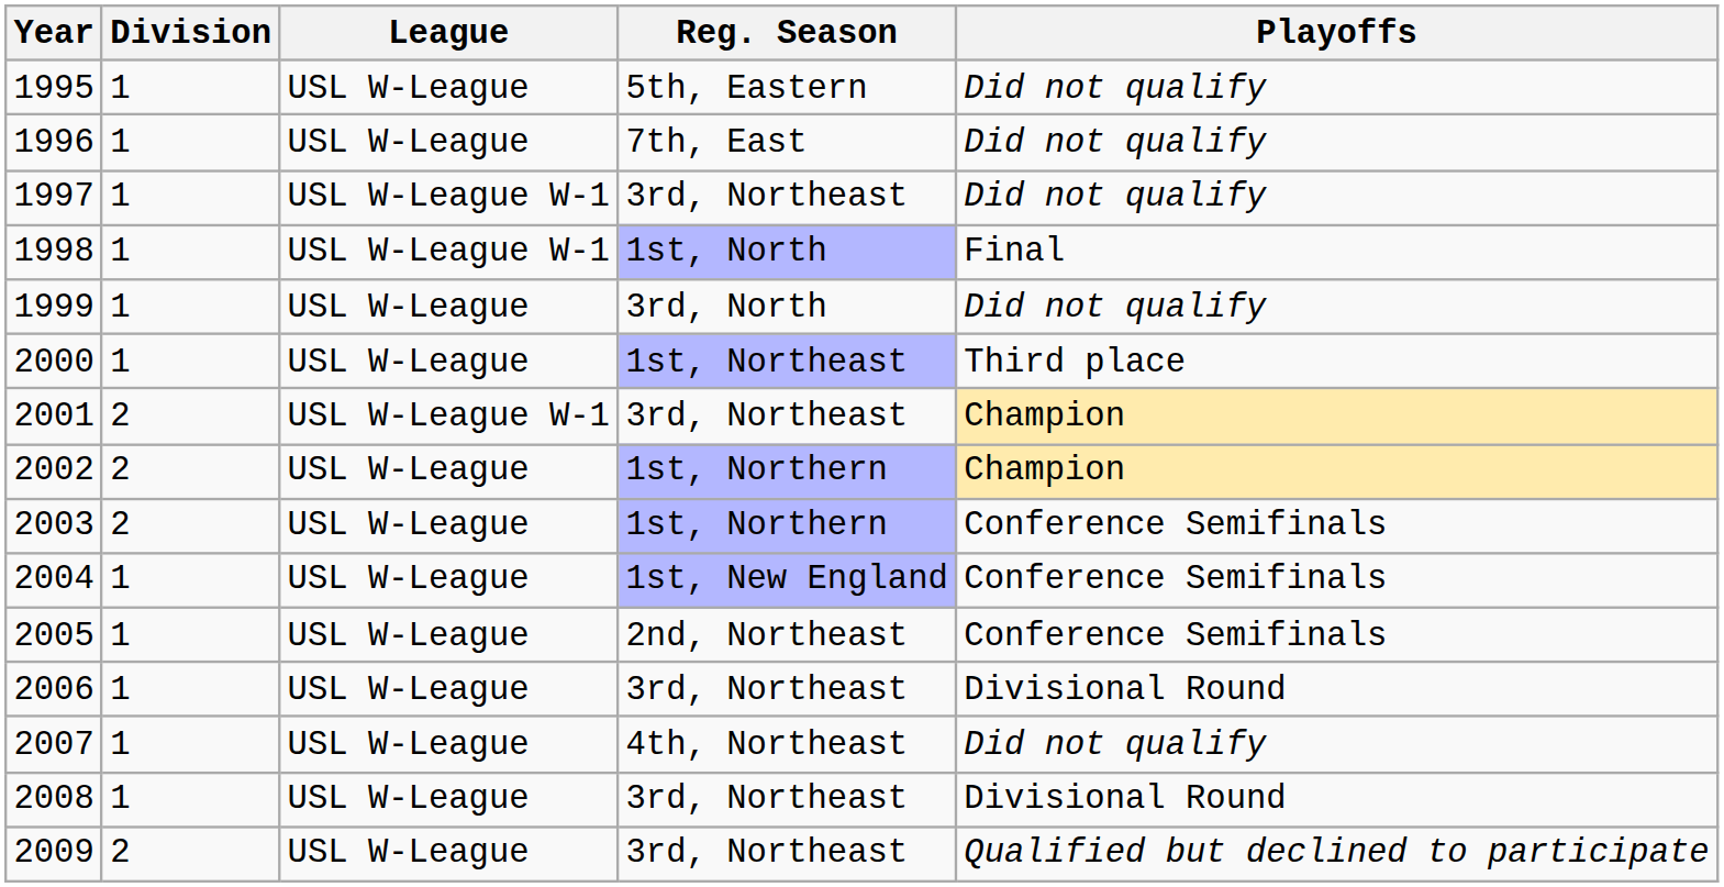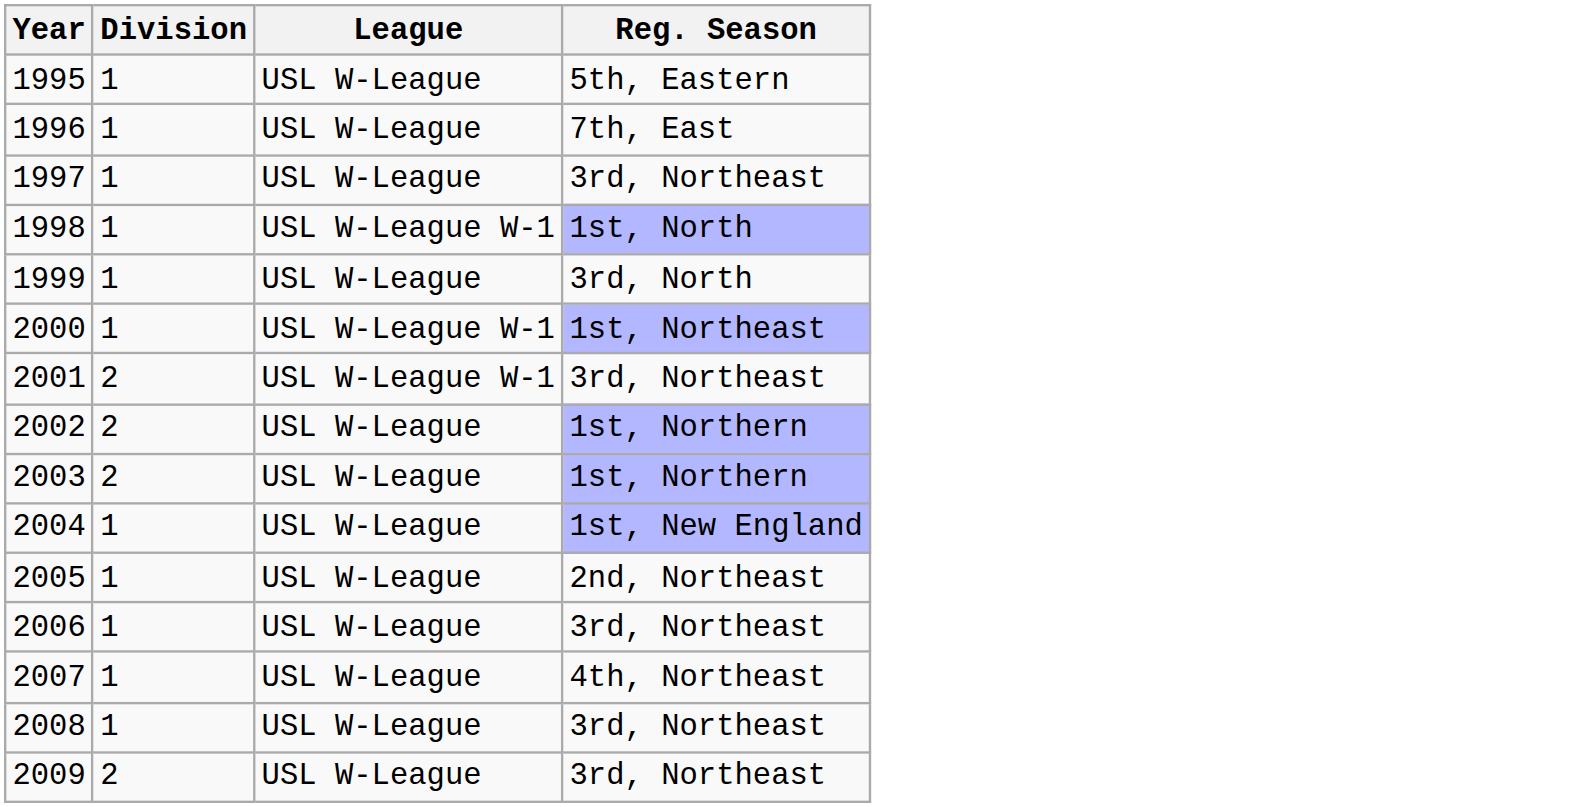- column: Playoffs | Did not qualify | Did not qualify | Did not qualify | Final | Did not qualify | Third place | Champion | Champion | Conference Semifinals | Conference Semifinals | Conference Semifinals | Divisional Round | Did not qualify | Divisional Round | Qualified but declined to participate
1997 | League: USL W-League W-1 -> USL W-League
2000 | League: USL W-League -> USL W-League W-1
